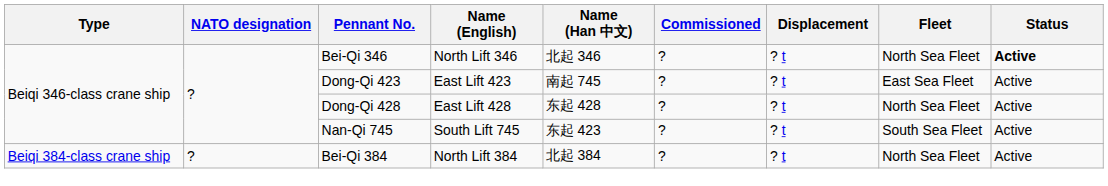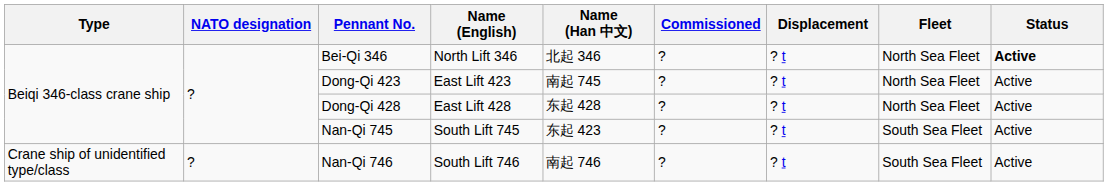Dong-Qi 423 | Fleet: East Sea Fleet -> North Sea Fleet
- row: Beiqi 384-class crane ship | ? | Bei-Qi 384 | North Lift 384 | 北起 384 | ? | ? t | North Sea Fleet | Active
+ row: Crane ship of unidentified type/class | ? | Nan-Qi 746 | South Lift 746 | 南起 746 | ? | ? t | South Sea Fleet | Active
